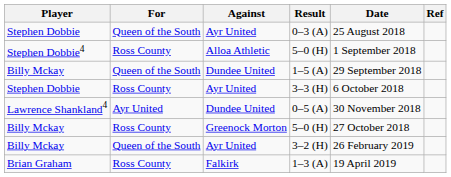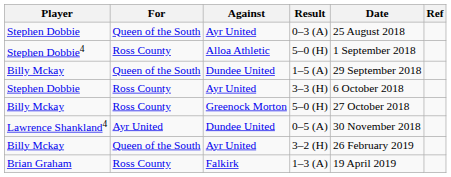rows swapped: Billy Mckay / 5–0 (H) <-> 0–5 (A)
